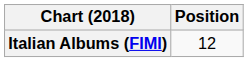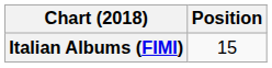Italian Albums (FIMI) | Position: 12 -> 15
